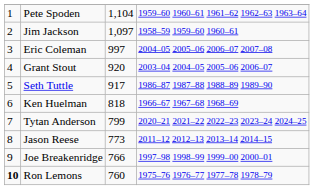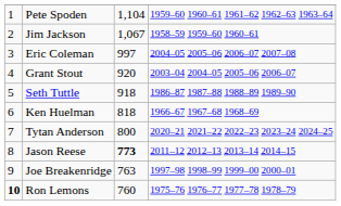Jim Jackson | column 3: 1,097 -> 1,067
Seth Tuttle | column 3: 917 -> 918
Tytan Anderson | column 3: 799 -> 800
Jason Reese | column 3: normal -> bold
Joe Breakenridge | column 3: 766 -> 763
